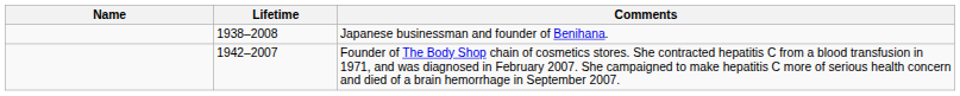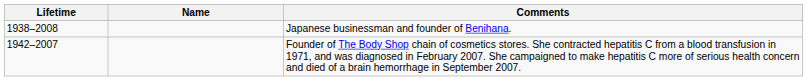columns swapped: Name <-> Lifetime
